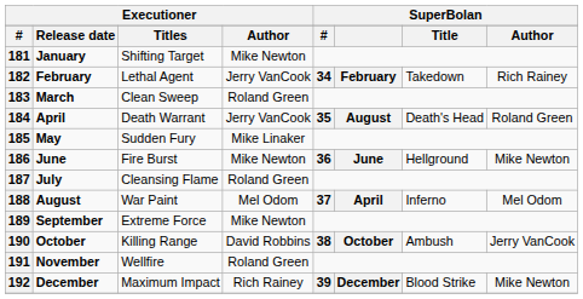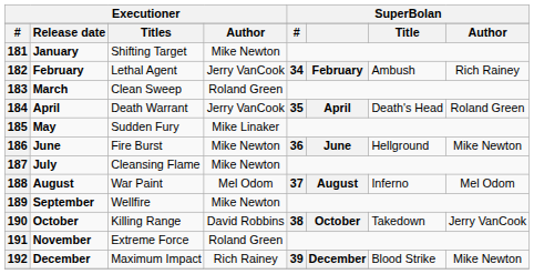182 | column 7: Takedown -> Ambush
184 | column 6: August -> April
187 | column 4: Roland Green -> Mike Newton
188 | column 6: April -> August
189 | column 3: Extreme Force -> Wellfire
190 | column 7: Ambush -> Takedown
191 | column 3: Wellfire -> Extreme Force
